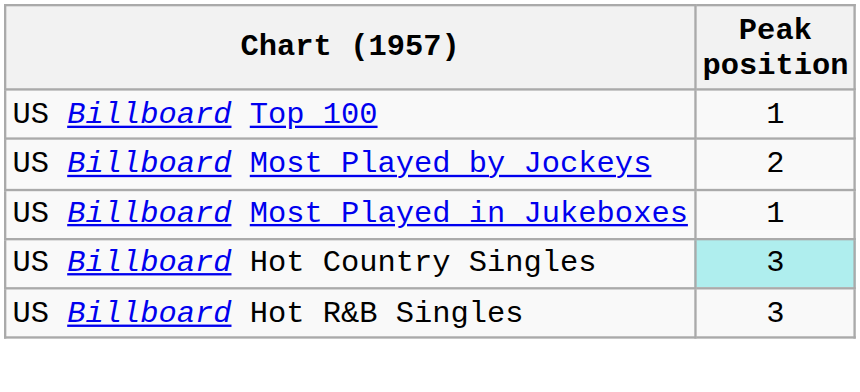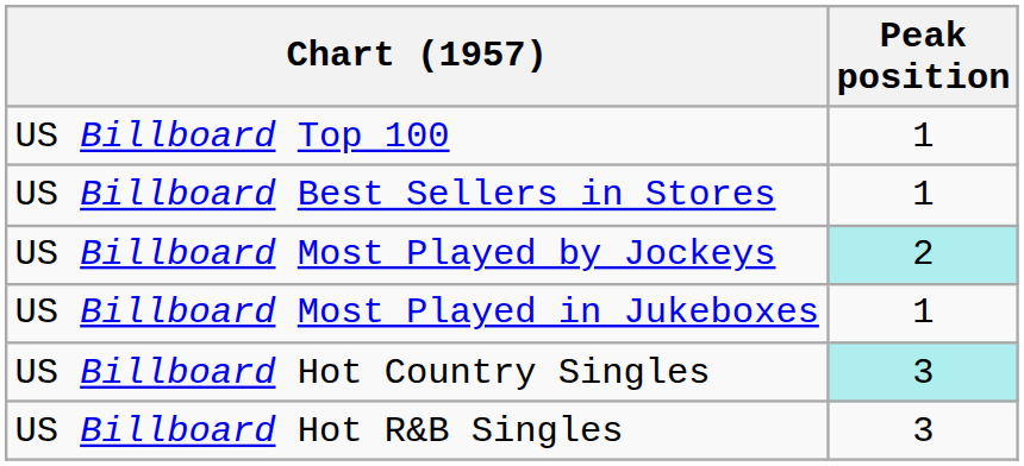+ row: US Billboard Best Sellers in Stores | 1
US Billboard Most Played by Jockeys | Peak position: no background -> paleturquoise background
